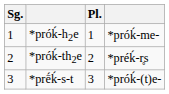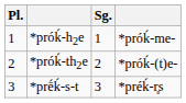columns swapped: Sg. <-> Pl.
*próḱ-th2e | column 4: *préḱ-r̥s -> *próḱ-(t)e-
*prḗḱ-s-t | column 4: *próḱ-(t)e- -> *préḱ-r̥s
